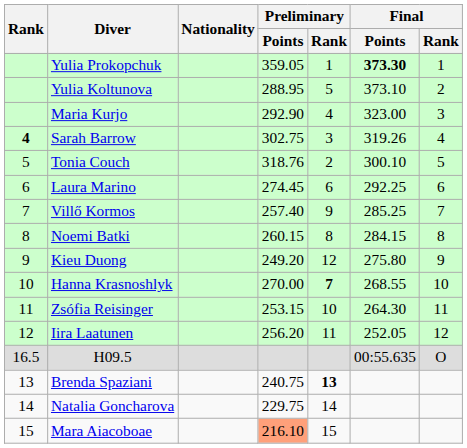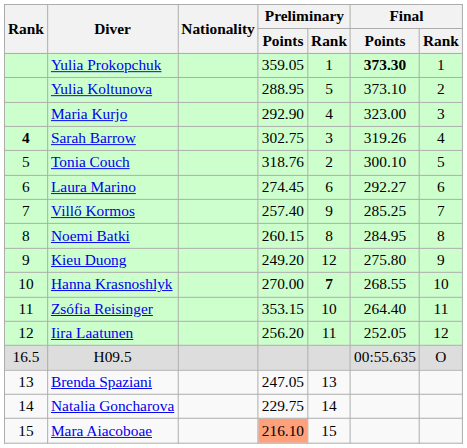Laura Marino | Final / Points: 292.25 -> 292.27
Noemi Batki | Final / Points: 284.15 -> 284.95
Zsófia Reisinger | Preliminary / Points: 253.15 -> 353.15
Zsófia Reisinger | Final / Points: 264.30 -> 264.40
Brenda Spaziani | Preliminary / Points: 240.75 -> 247.05
Brenda Spaziani | Preliminary / Rank: bold -> normal
